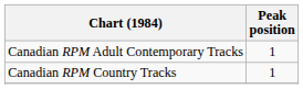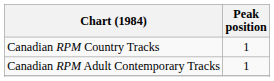rows swapped: Canadian RPM Country Tracks <-> Canadian RPM Adult Contemporary Tracks
